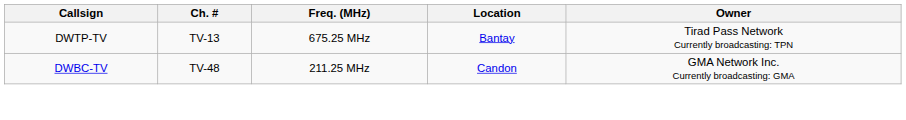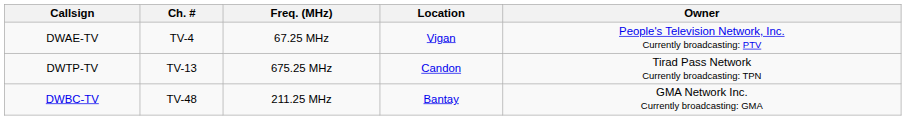+ row: DWAE-TV | TV-4 | 67.25 MHz | Vigan | People's Television Network, Inc. Currently broadcasting: PTV
DWTP-TV | Location: Bantay -> Candon
DWBC-TV | Location: Candon -> Bantay
